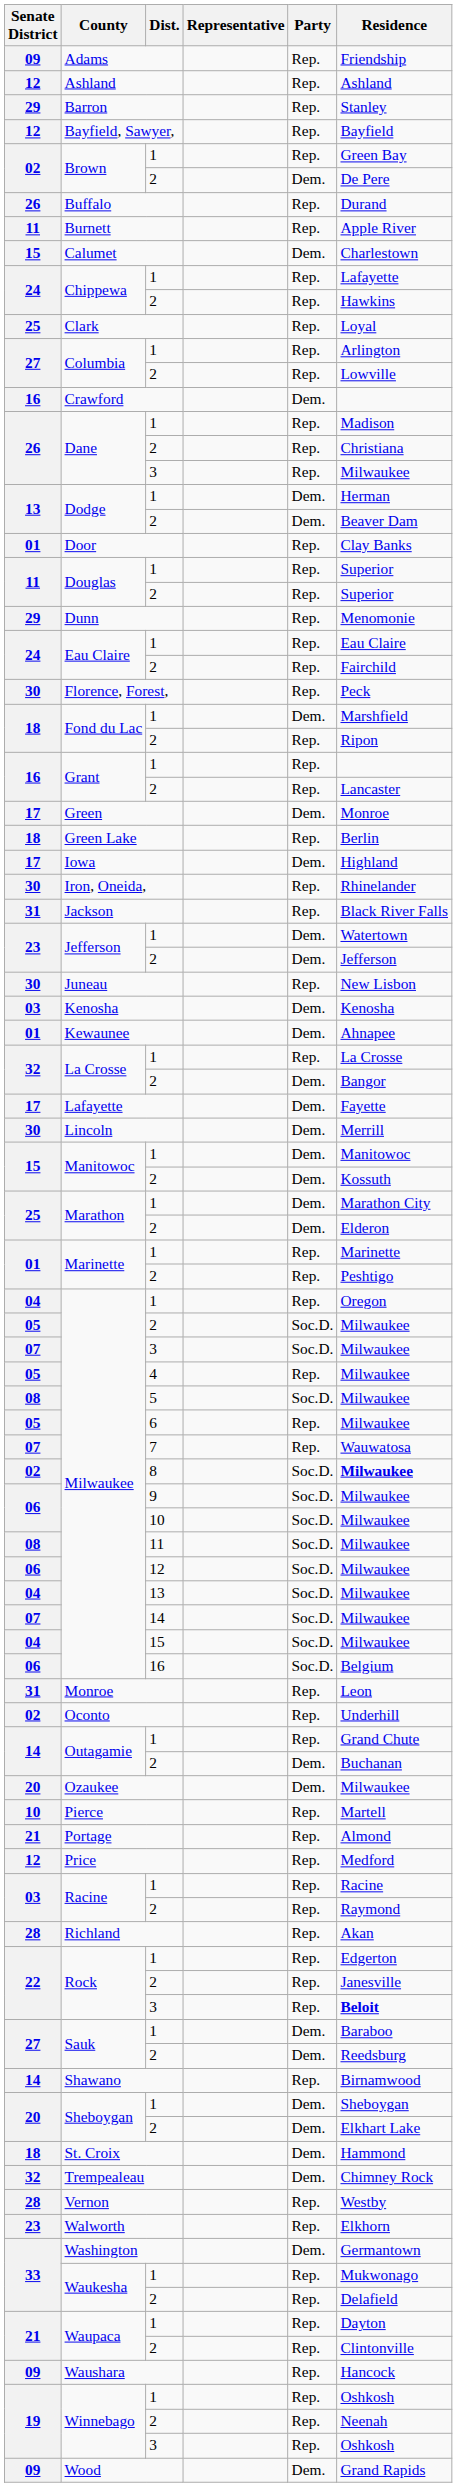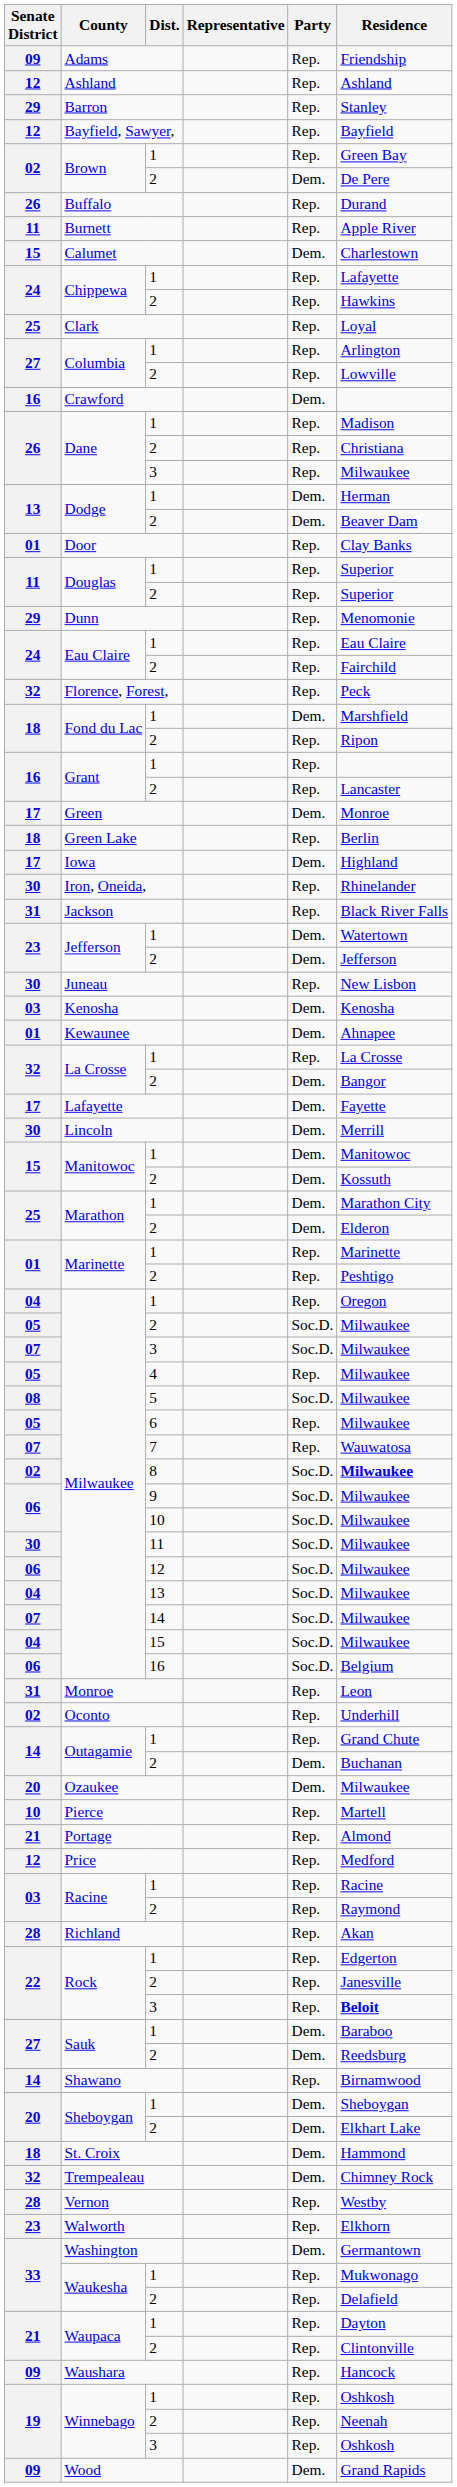Florence, Forest, | Senate District: 30 -> 32
Milwaukee / 11 | Senate District: 08 -> 30
